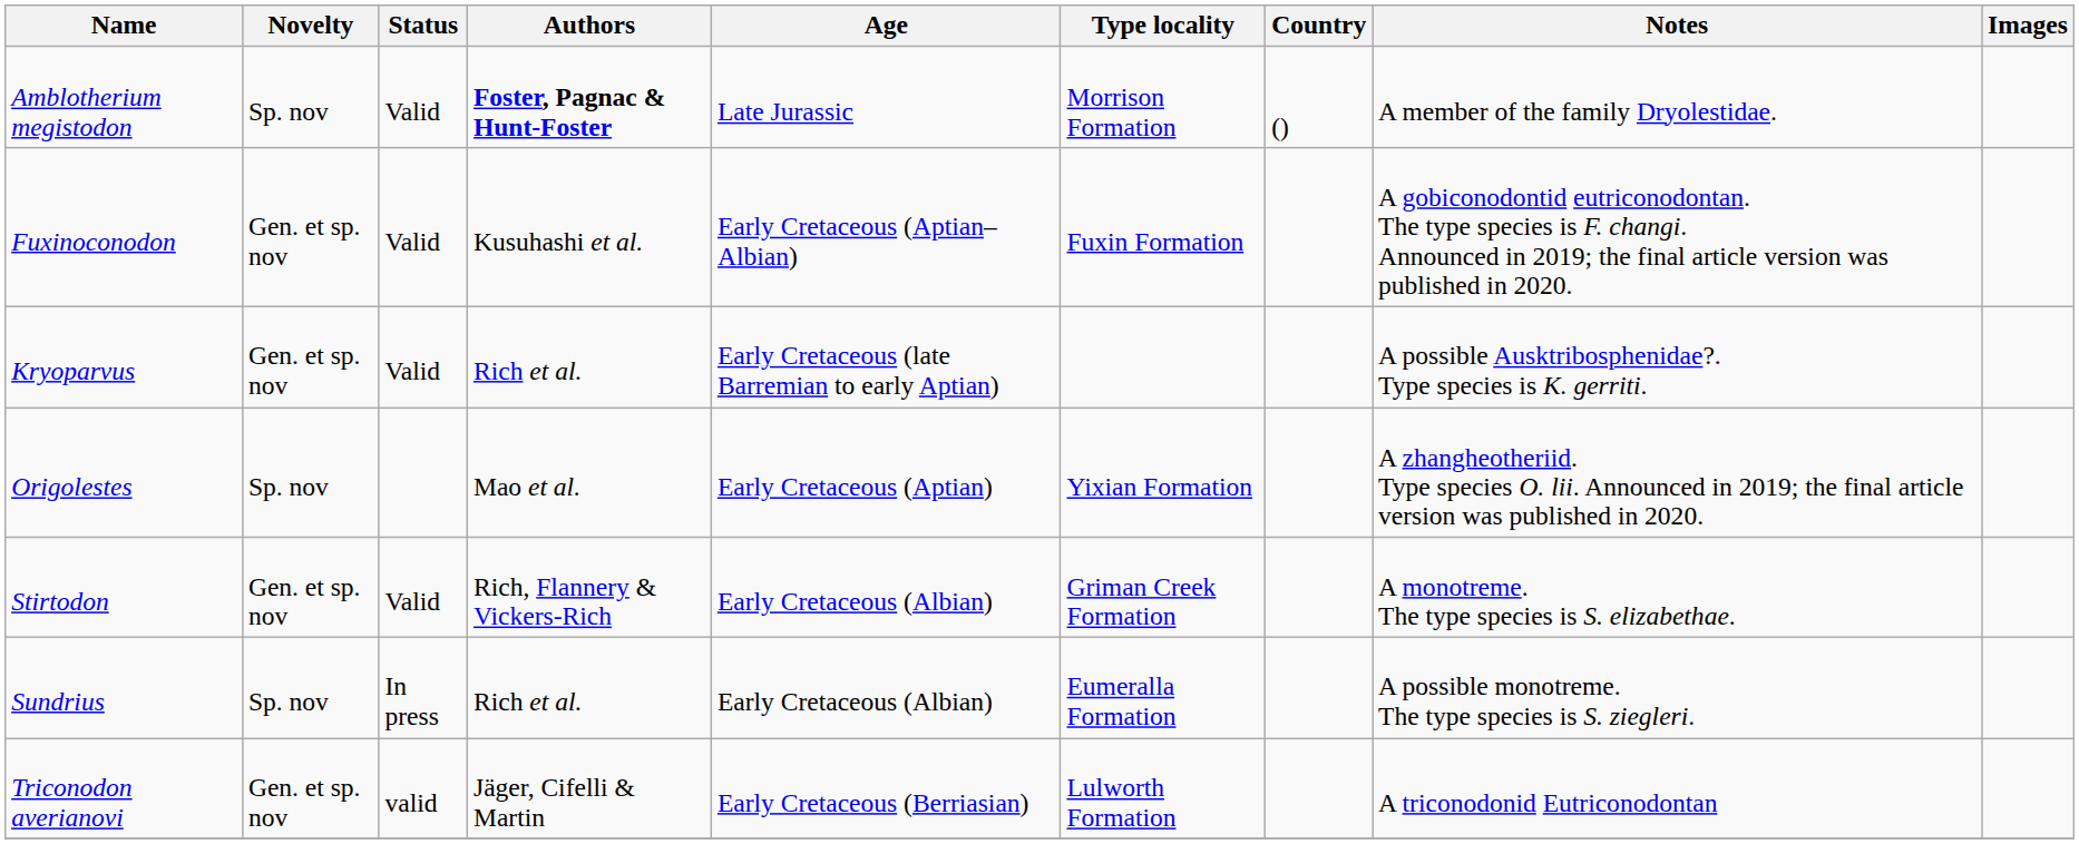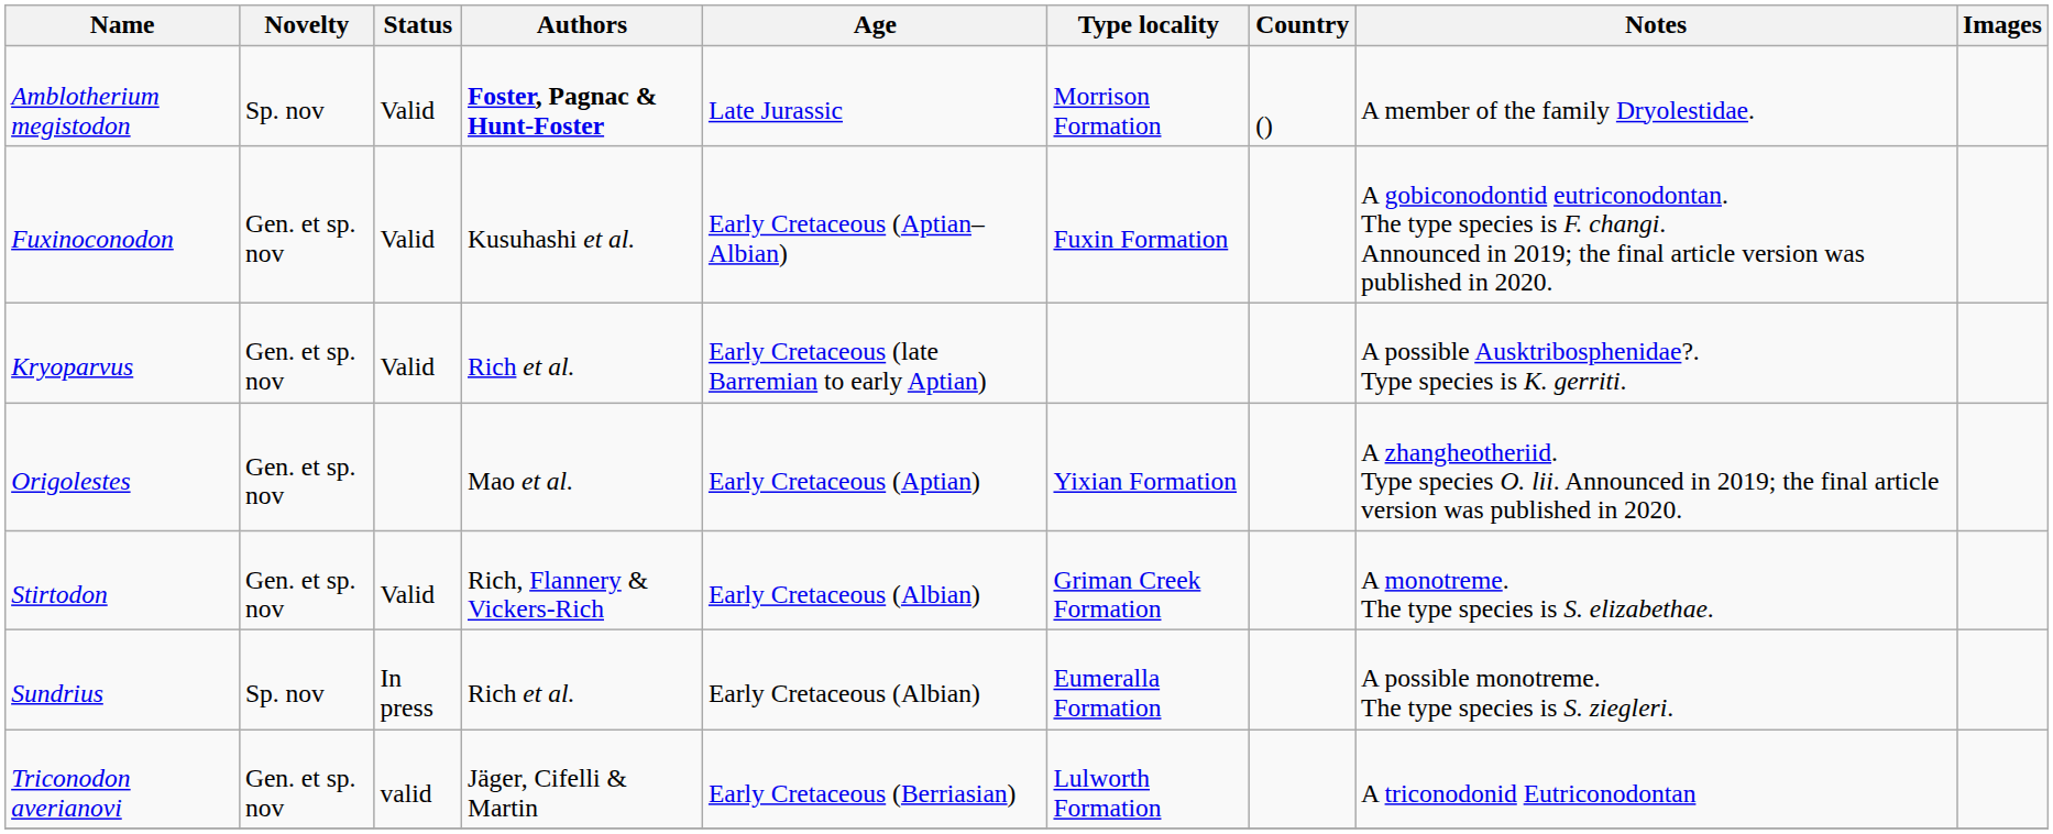Origolestes | Novelty: Sp. nov -> Gen. et sp. nov
